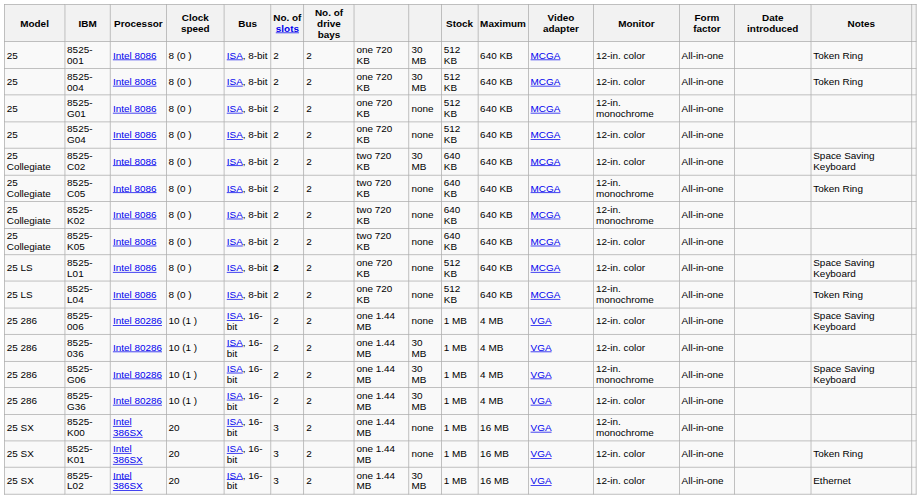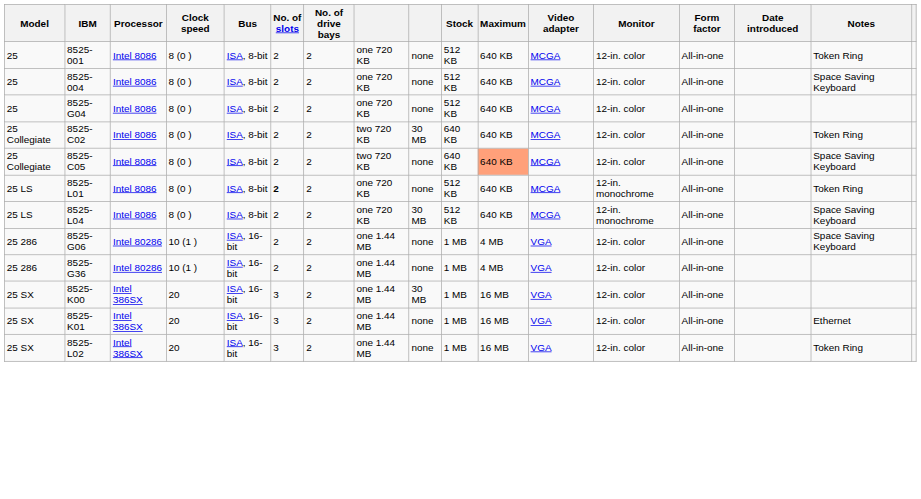8525-001 | column 9: 30 MB -> none
8525-004 | column 9: 30 MB -> none
8525-004 | Notes: Token Ring -> Space Saving Keyboard
- row: 25 | 8525-G01 | Intel 8086 | 8 (0 ) | ISA, 8-bit | 2 | 2 | one 720 KB | none | 512 KB | 640 KB | MCGA | 12-in. monochrome | All-in-one
8525-C02 | Notes: Space Saving Keyboard -> Token Ring
8525-C05 | Maximum: no background -> lightsalmon background
8525-C05 | Monitor: 12-in. monochrome -> 12-in. color
8525-C05 | Notes: Token Ring -> Space Saving Keyboard
- row: 25 Collegiate | 8525-K02 | Intel 8086 | 8 (0 ) | ISA, 8-bit | 2 | 2 | two 720 KB | none | 640 KB | 640 KB | MCGA | 12-in. monochrome | All-in-one
- row: 25 Collegiate | 8525-K05 | Intel 8086 | 8 (0 ) | ISA, 8-bit | 2 | 2 | two 720 KB | none | 640 KB | 640 KB | MCGA | 12-in. color | All-in-one
8525-L01 | Monitor: 12-in. color -> 12-in. monochrome
8525-L01 | Notes: Space Saving Keyboard -> Token Ring
8525-L04 | column 9: none -> 30 MB
8525-L04 | Notes: Token Ring -> Space Saving Keyboard
- row: 25 286 | 8525-006 | Intel 80286 | 10 (1 ) | ISA, 16-bit | 2 | 2 | one 1.44 MB | none | 1 MB | 4 MB | VGA | 12-in. color | All-in-one | Space Saving Keyboard
- row: 25 286 | 8525-036 | Intel 80286 | 10 (1 ) | ISA, 16-bit | 2 | 2 | one 1.44 MB | 30 MB | 1 MB | 4 MB | VGA | 12-in. color | All-in-one
8525-G06 | column 9: 30 MB -> none
8525-G06 | Monitor: 12-in. monochrome -> 12-in. color
8525-G36 | column 9: 30 MB -> none
8525-K00 | column 9: none -> 30 MB
8525-K00 | Monitor: 12-in. monochrome -> 12-in. color
8525-K01 | Notes: Token Ring -> Ethernet
8525-L02 | column 9: 30 MB -> none
8525-L02 | Notes: Ethernet -> Token Ring
